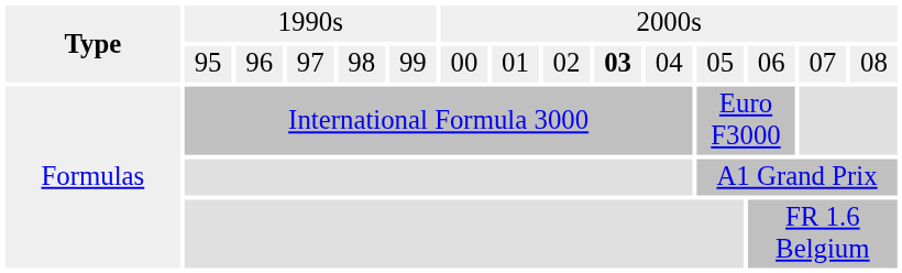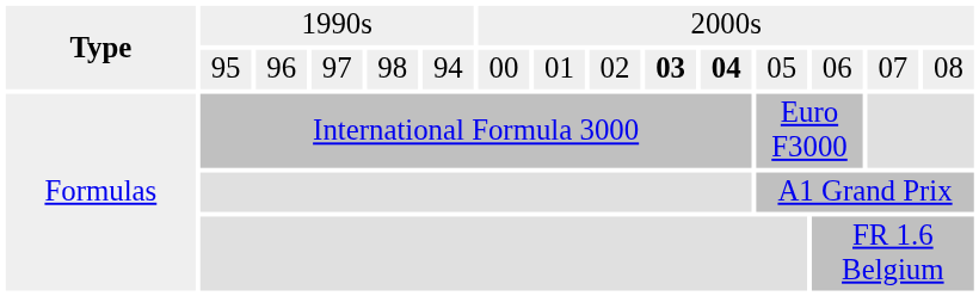95 | column 6: 99 -> 94
95 | column 11: normal -> bold
